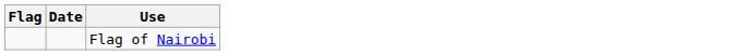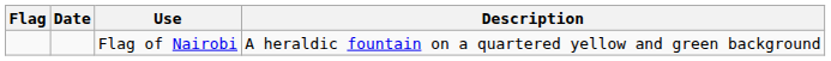+ column: Description | A heraldic fountain on a quartered yellow and green background
